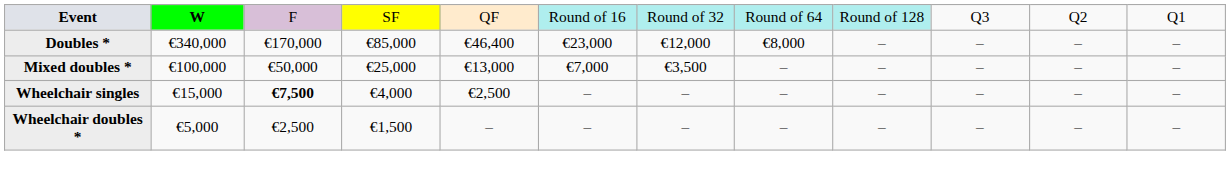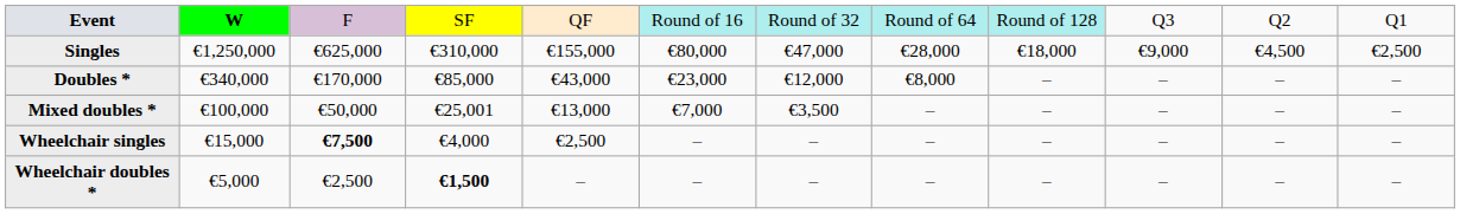+ row: Singles | €1,250,000 | €625,000 | €310,000 | €155,000 | €80,000 | €47,000 | €28,000 | €18,000 | €9,000 | €4,500 | €2,500
Doubles * | column 5: €46,400 -> €43,000
Mixed doubles * | column 4: €25,000 -> €25,001
Wheelchair doubles * | column 4: normal -> bold
